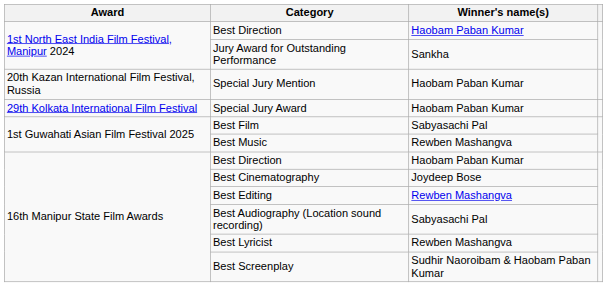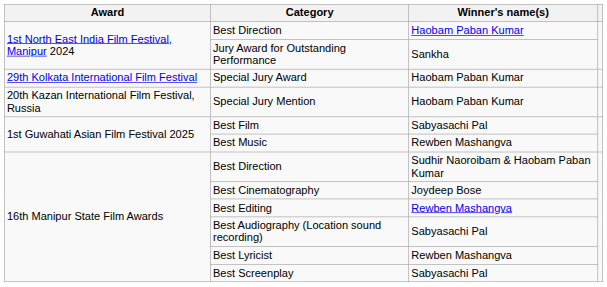rows swapped: Special Jury Award <-> Special Jury Mention
16th Manipur State Film Awards / Best Direction | Winner's name(s): Haobam Paban Kumar -> Sudhir Naoroibam & Haobam Paban Kumar
Best Screenplay | Winner's name(s): Sudhir Naoroibam & Haobam Paban Kumar -> Sabyasachi Pal
